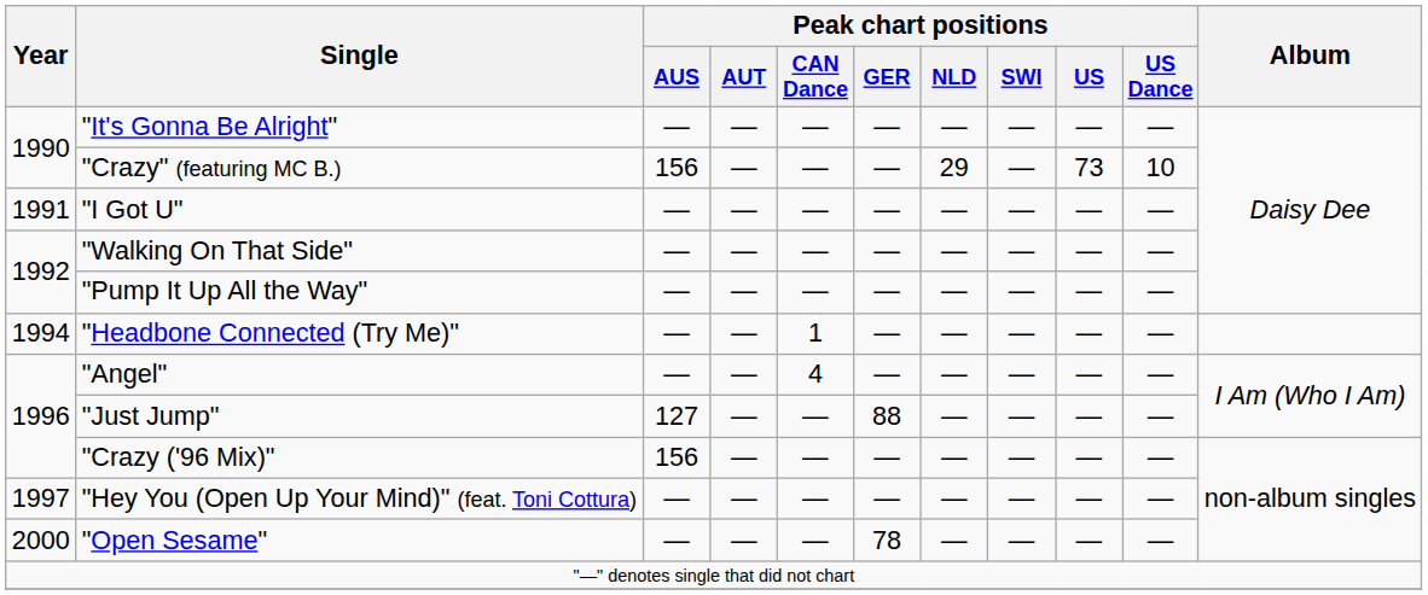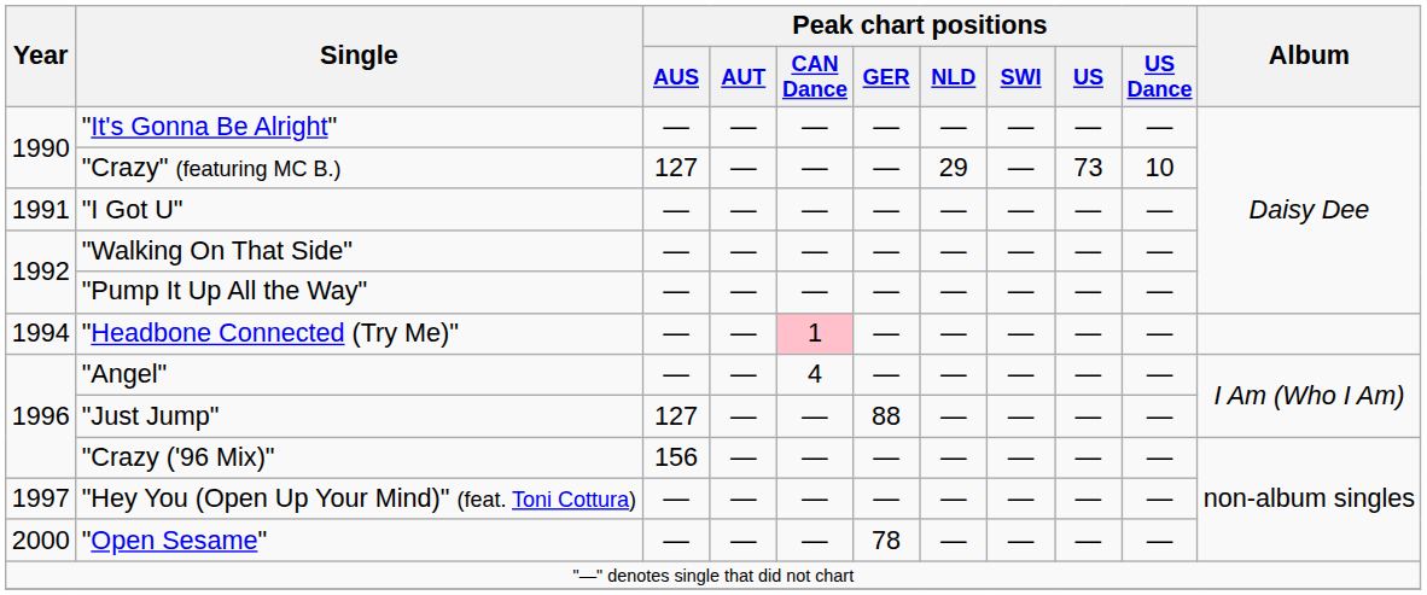"Crazy" (featuring MC B.) | Peak chart positions / AUS: 156 -> 127
"Headbone Connected (Try Me)" | Peak chart positions / CAN Dance: no background -> pink background
